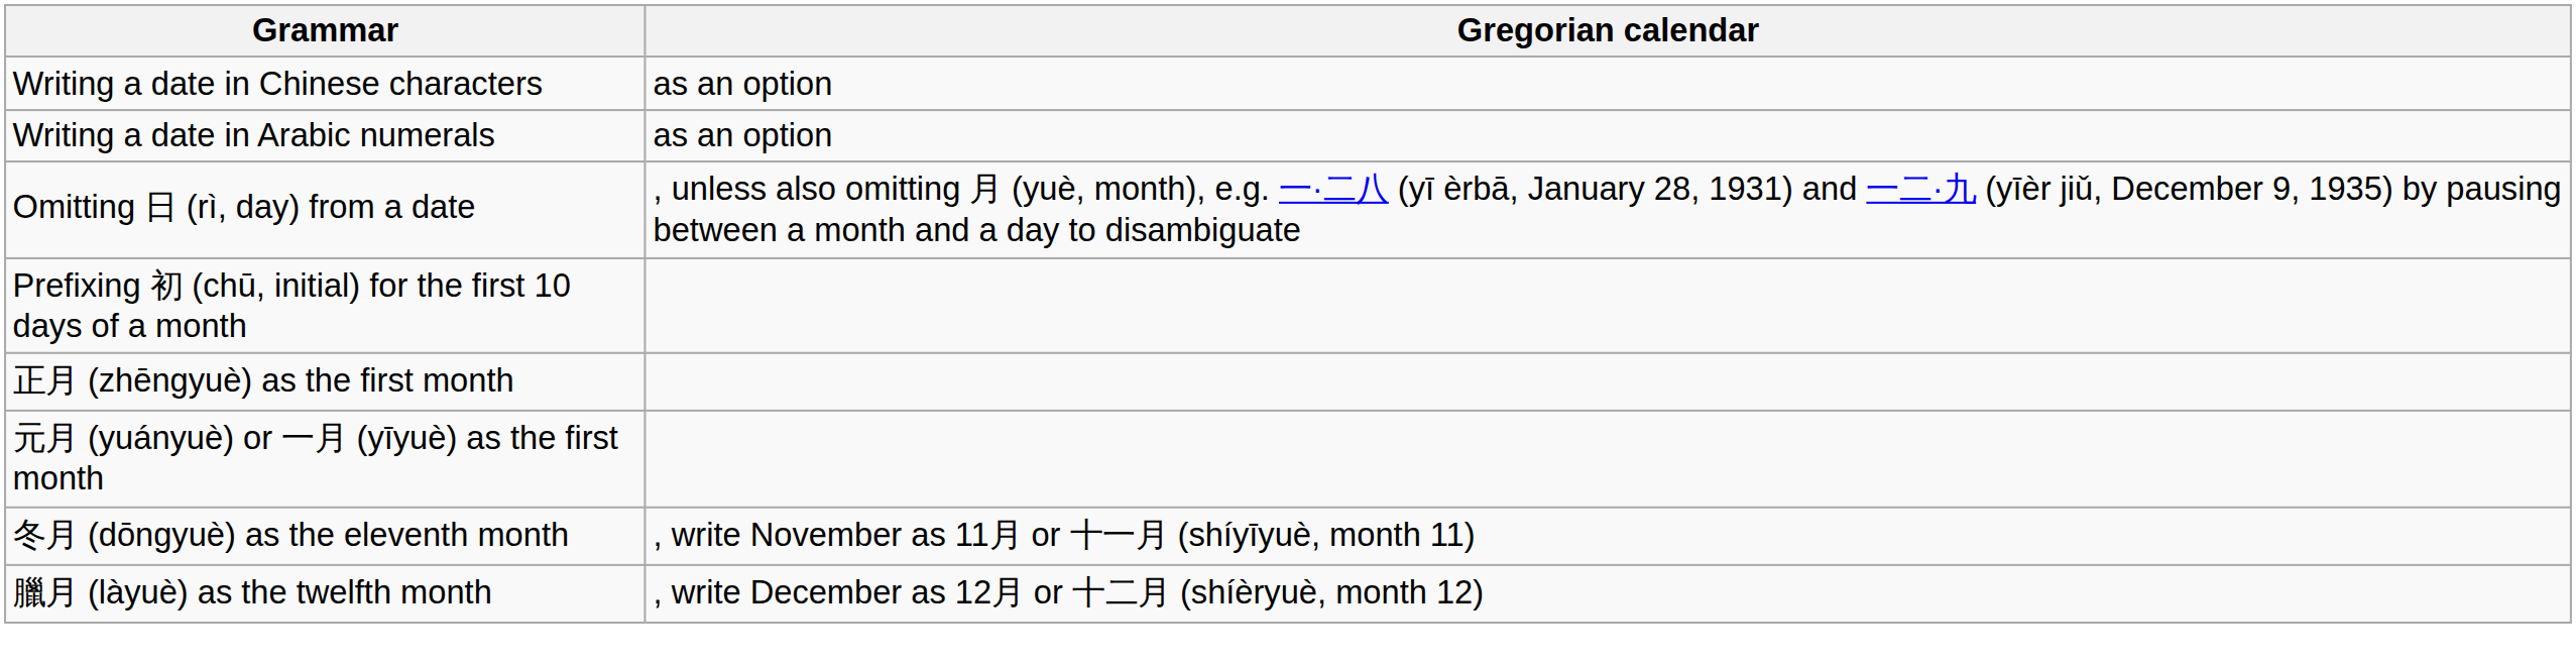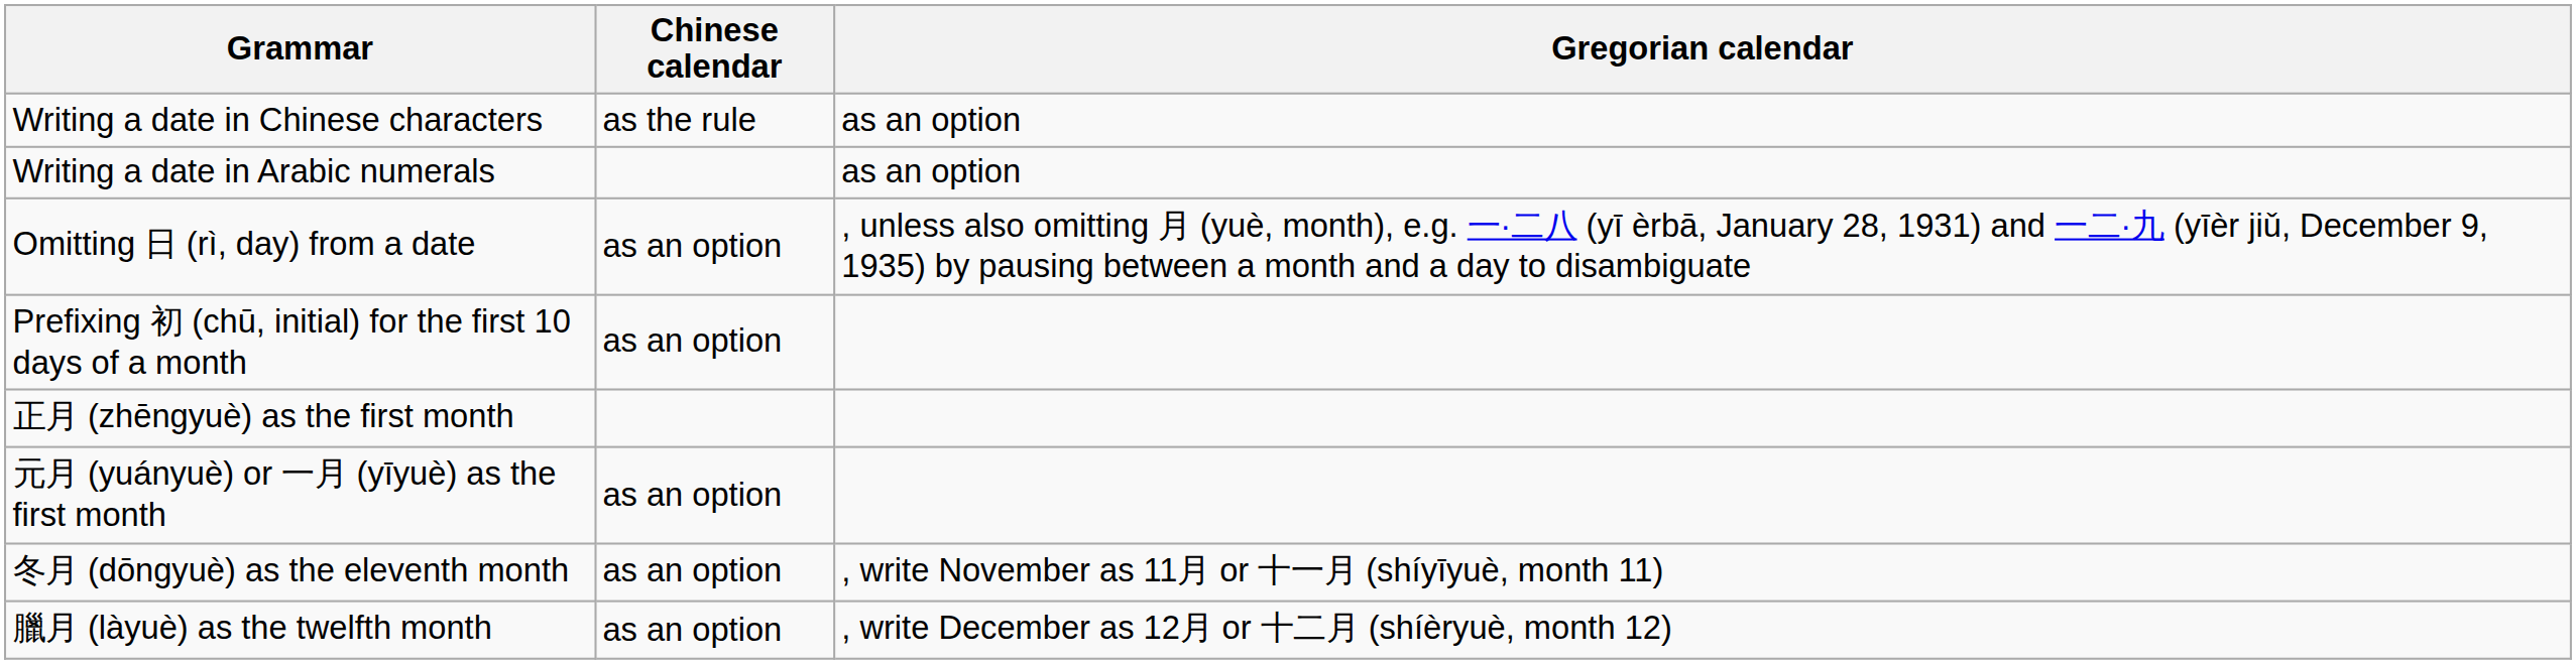+ column: Chinese calendar | as the rule | as an option | as an option | as an option | as an option | as an option
